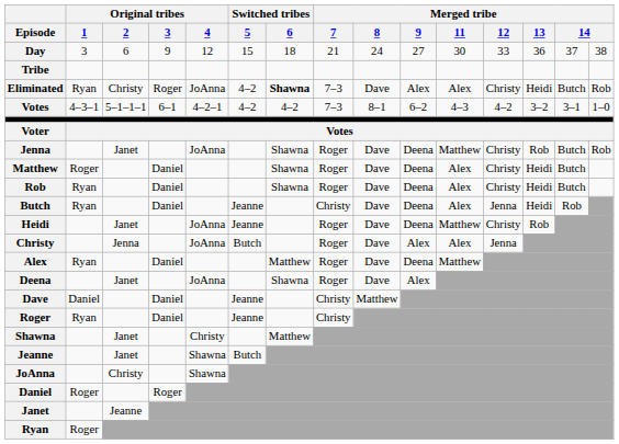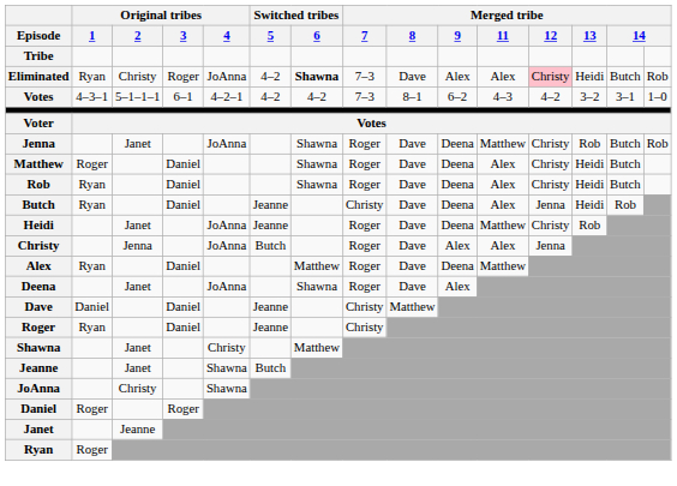- row: Day | 3 | 6 | 9 | 12 | 15 | 18 | 21 | 24 | 27 | 30 | 33 | 36 | 37 | 38
Eliminated | Merged tribe / 12: no background -> pink background
